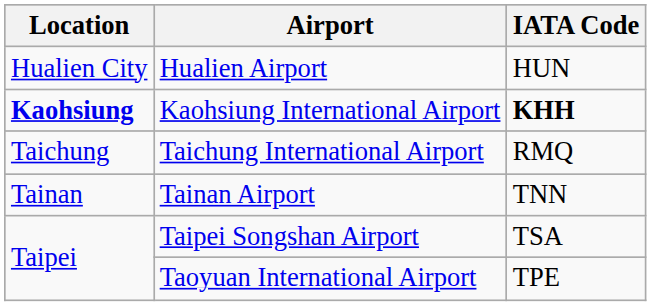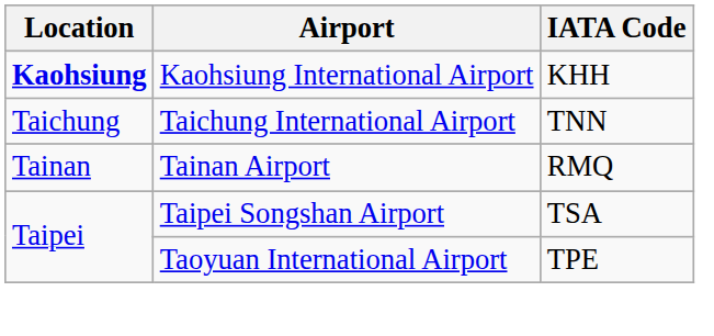- row: Hualien City | Hualien Airport | HUN
Kaohsiung International Airport | IATA Code: bold -> normal
Taichung International Airport | IATA Code: RMQ -> TNN
Tainan Airport | IATA Code: TNN -> RMQ
